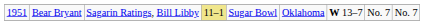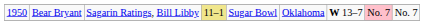Bear Bryant | column 1: 1951 -> 1950
Bear Bryant | column 8: no background -> pink background
